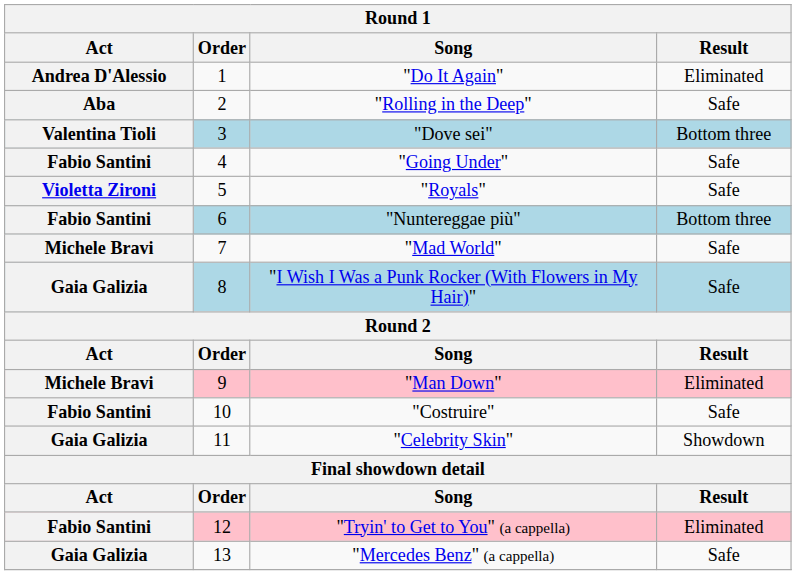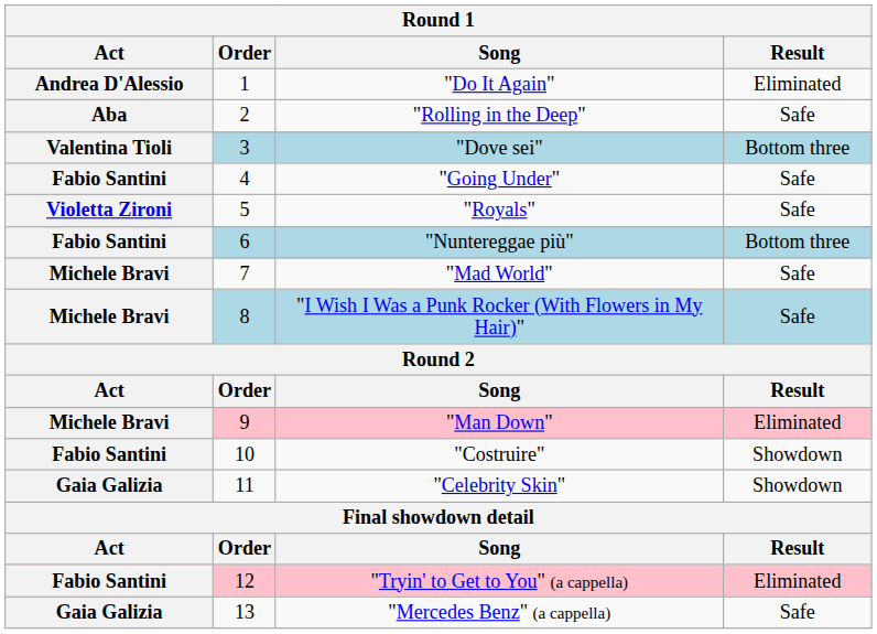"I Wish I Was a Punk Rocker (With Flowers in My Hair)" | Act: Gaia Galizia -> Michele Bravi
"Costruire" | Result: Safe -> Showdown
